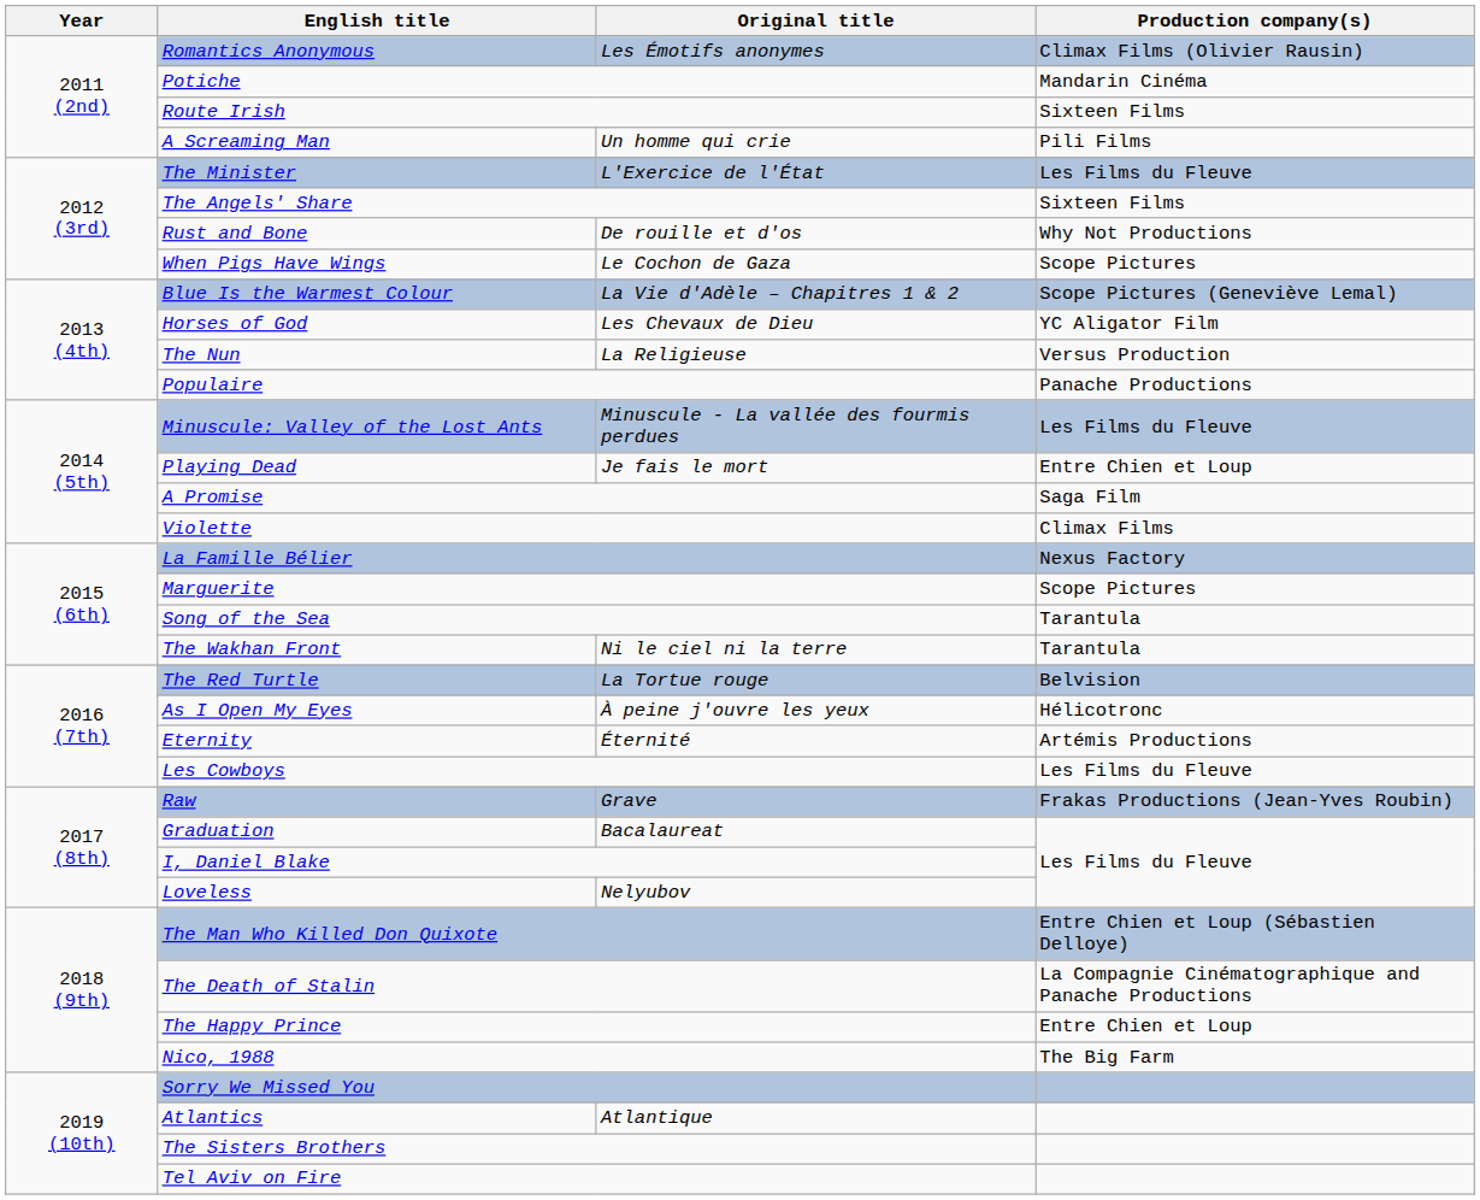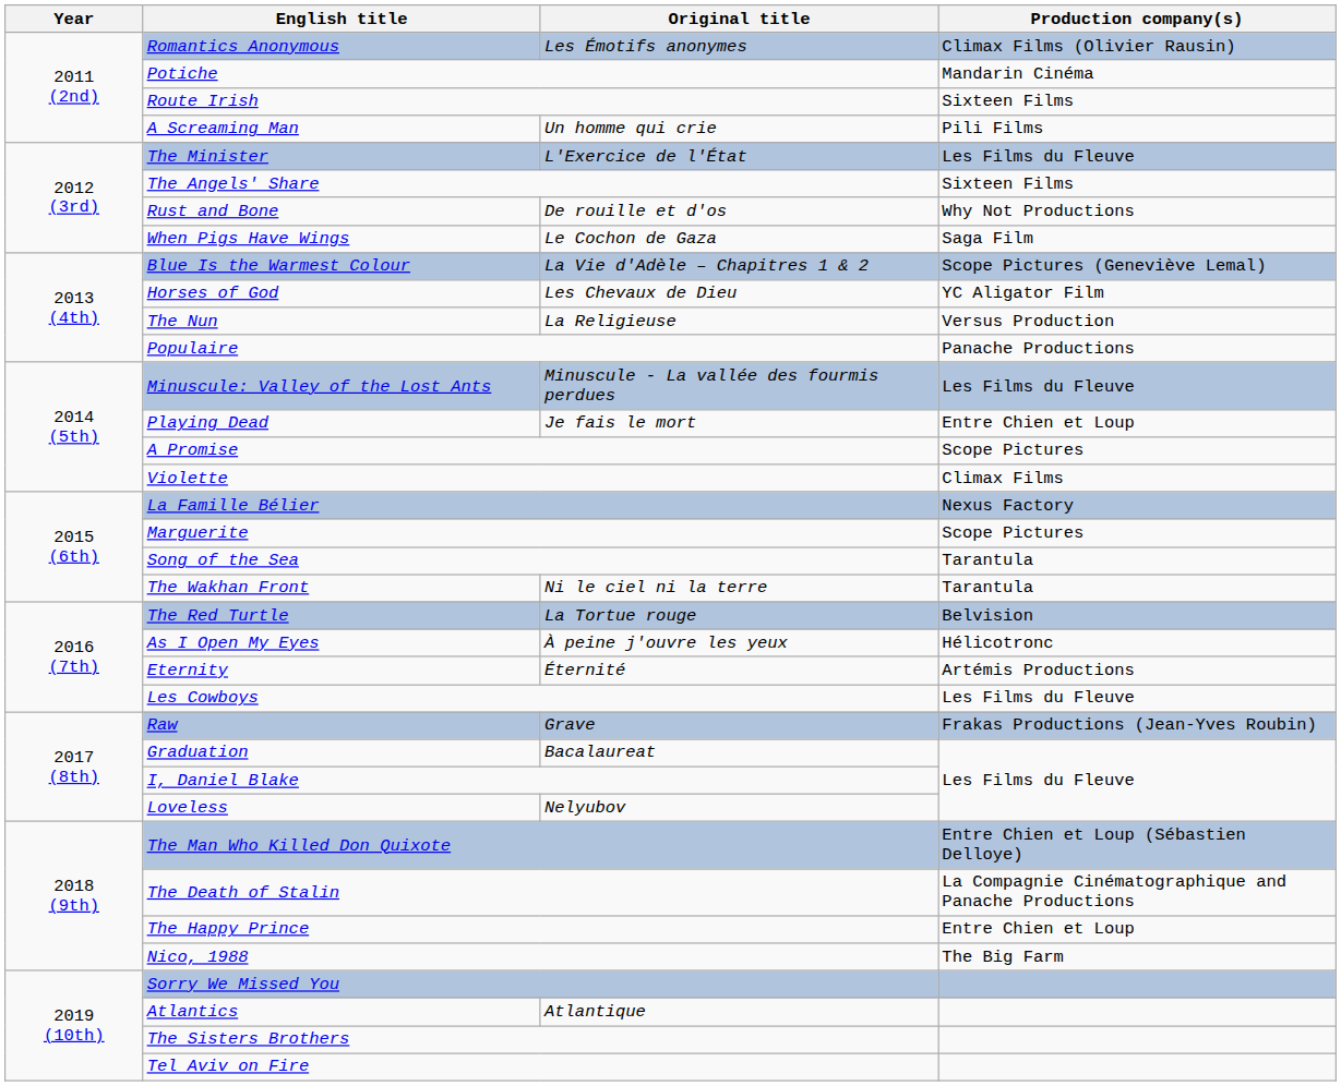When Pigs Have Wings | Production company(s): Scope Pictures -> Saga Film
A Promise | Production company(s): Saga Film -> Scope Pictures
